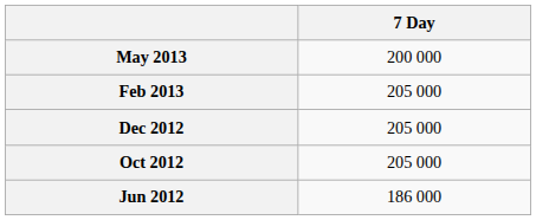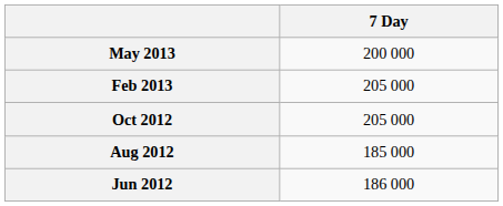- row: Dec 2012 | 205 000
+ row: Aug 2012 | 185 000
